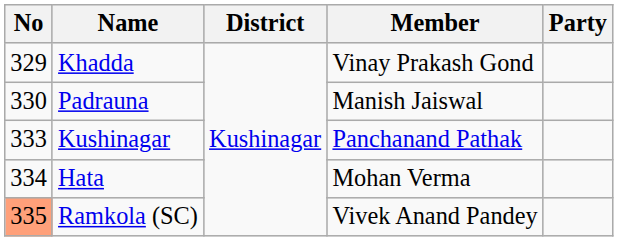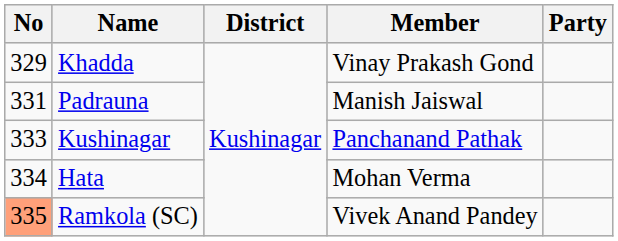Padrauna | No: 330 -> 331
